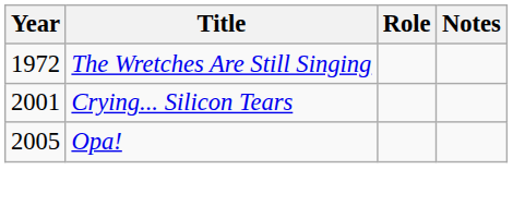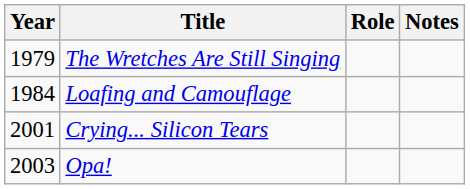The Wretches Are Still Singing | Year: 1972 -> 1979
+ row: 1984 | Loafing and Camouflage
Opa! | Year: 2005 -> 2003
